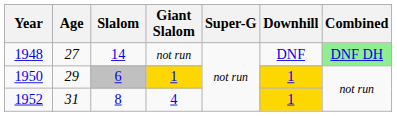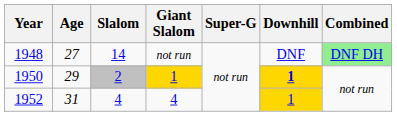1950 | Slalom: 6 -> 2
1950 | Downhill: normal -> bold
1952 | Slalom: 8 -> 4
